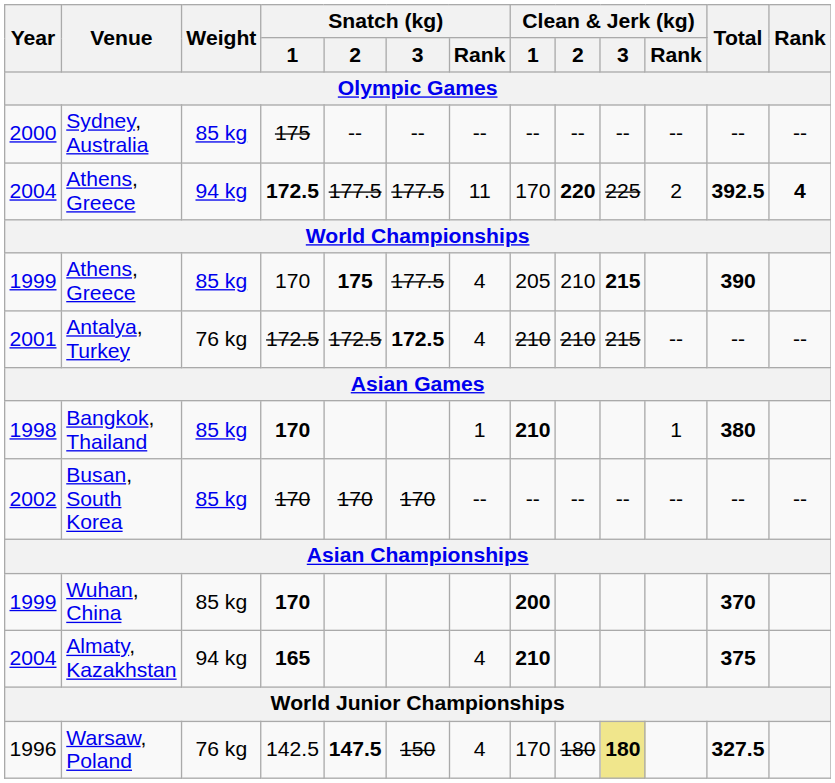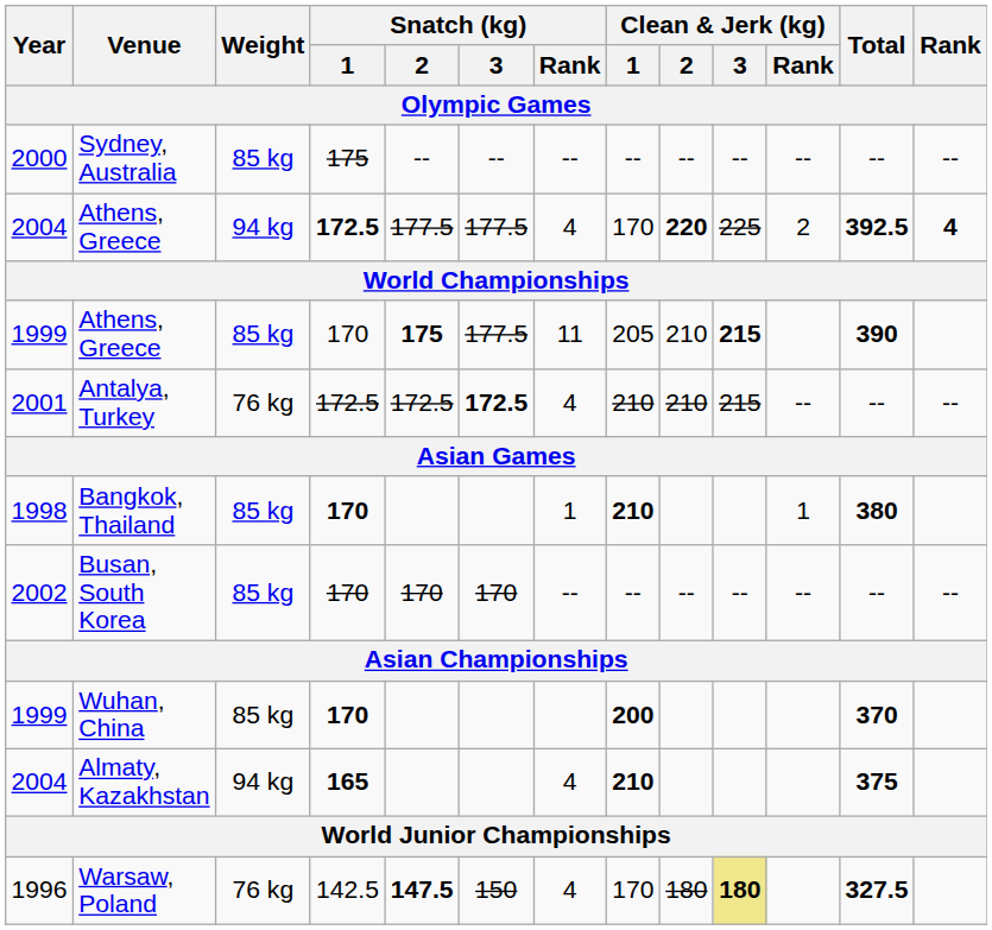2004 / Athens, Greece | Snatch (kg) / Rank: 11 -> 4
1999 / Athens, Greece | Snatch (kg) / Rank: 4 -> 11
